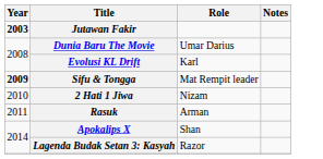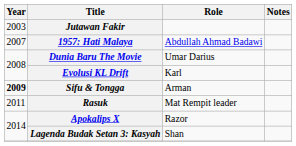Jutawan Fakir | Year: bold -> normal
+ row: 2007 | 1957: Hati Malaya | Abdullah Ahmad Badawi
Sifu & Tongga | Role: Mat Rempit leader -> Arman
- row: 2010 | 2 Hati 1 Jiwa | Nizam
Rasuk | Role: Arman -> Mat Rempit leader
Apokalips X | Role: Shan -> Razor
Lagenda Budak Setan 3: Kasyah | Role: Razor -> Shan
